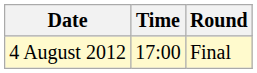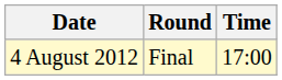columns swapped: Time <-> Round
